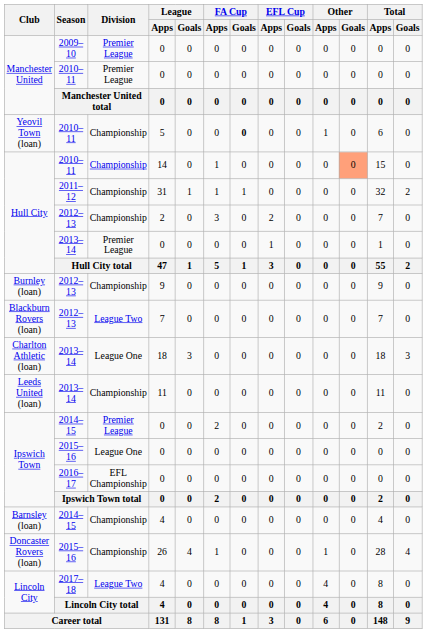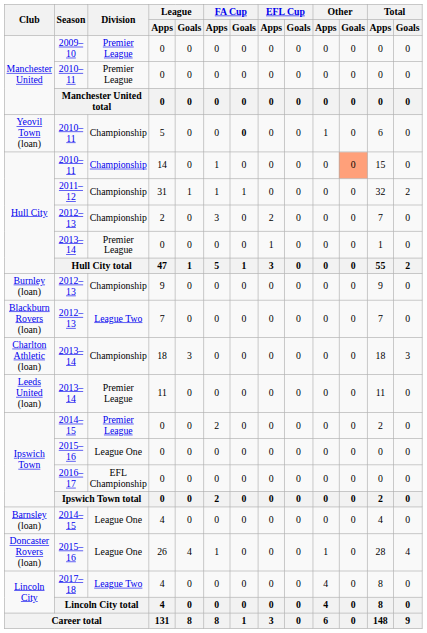Charlton Athletic (loan) | Division: League One -> Championship
Leeds United (loan) | Division: Championship -> Premier League
Barnsley (loan) | Division: Championship -> League One
Doncaster Rovers (loan) | Division: Championship -> League One
